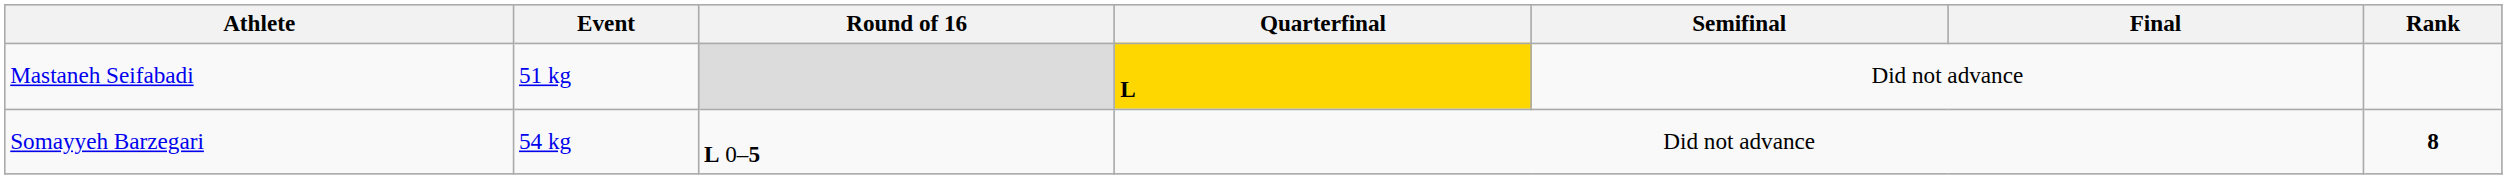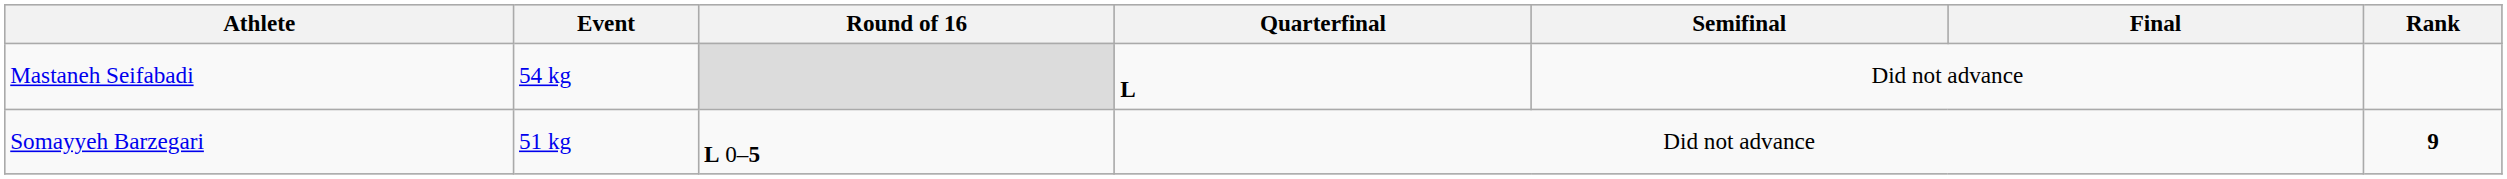Mastaneh Seifabadi | Event: 51 kg -> 54 kg
Mastaneh Seifabadi | Quarterfinal: gold background -> no background
Somayyeh Barzegari | Event: 54 kg -> 51 kg
Somayyeh Barzegari | Rank: 8 -> 9
